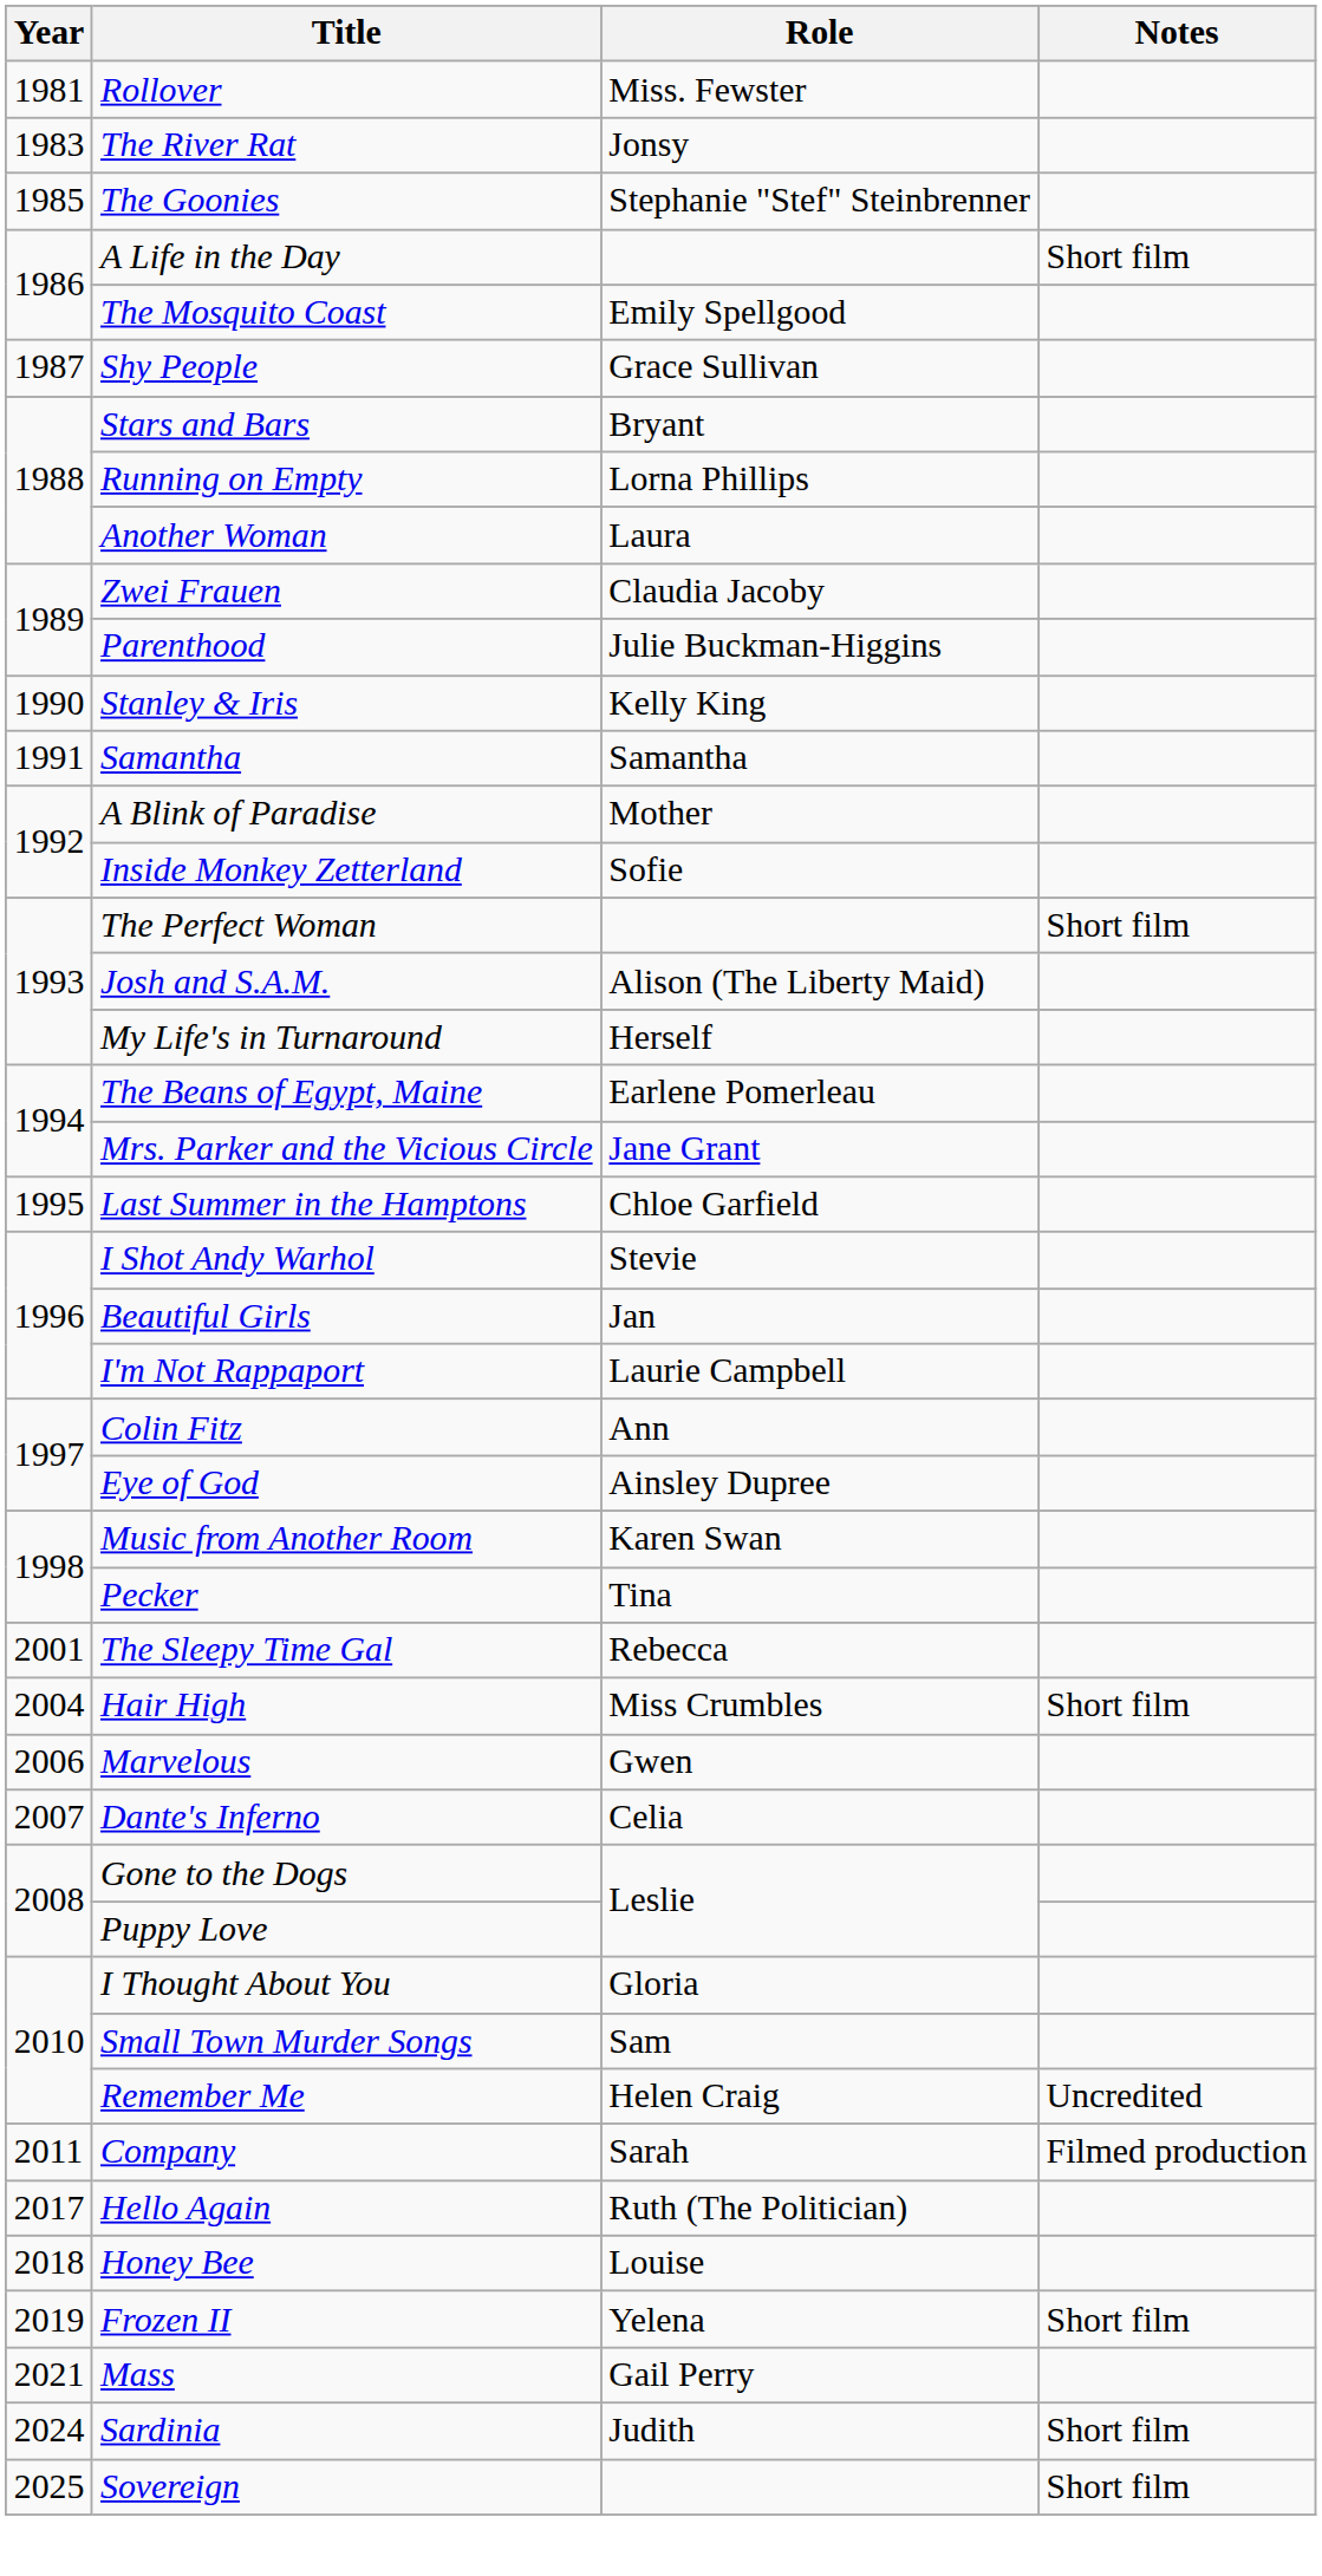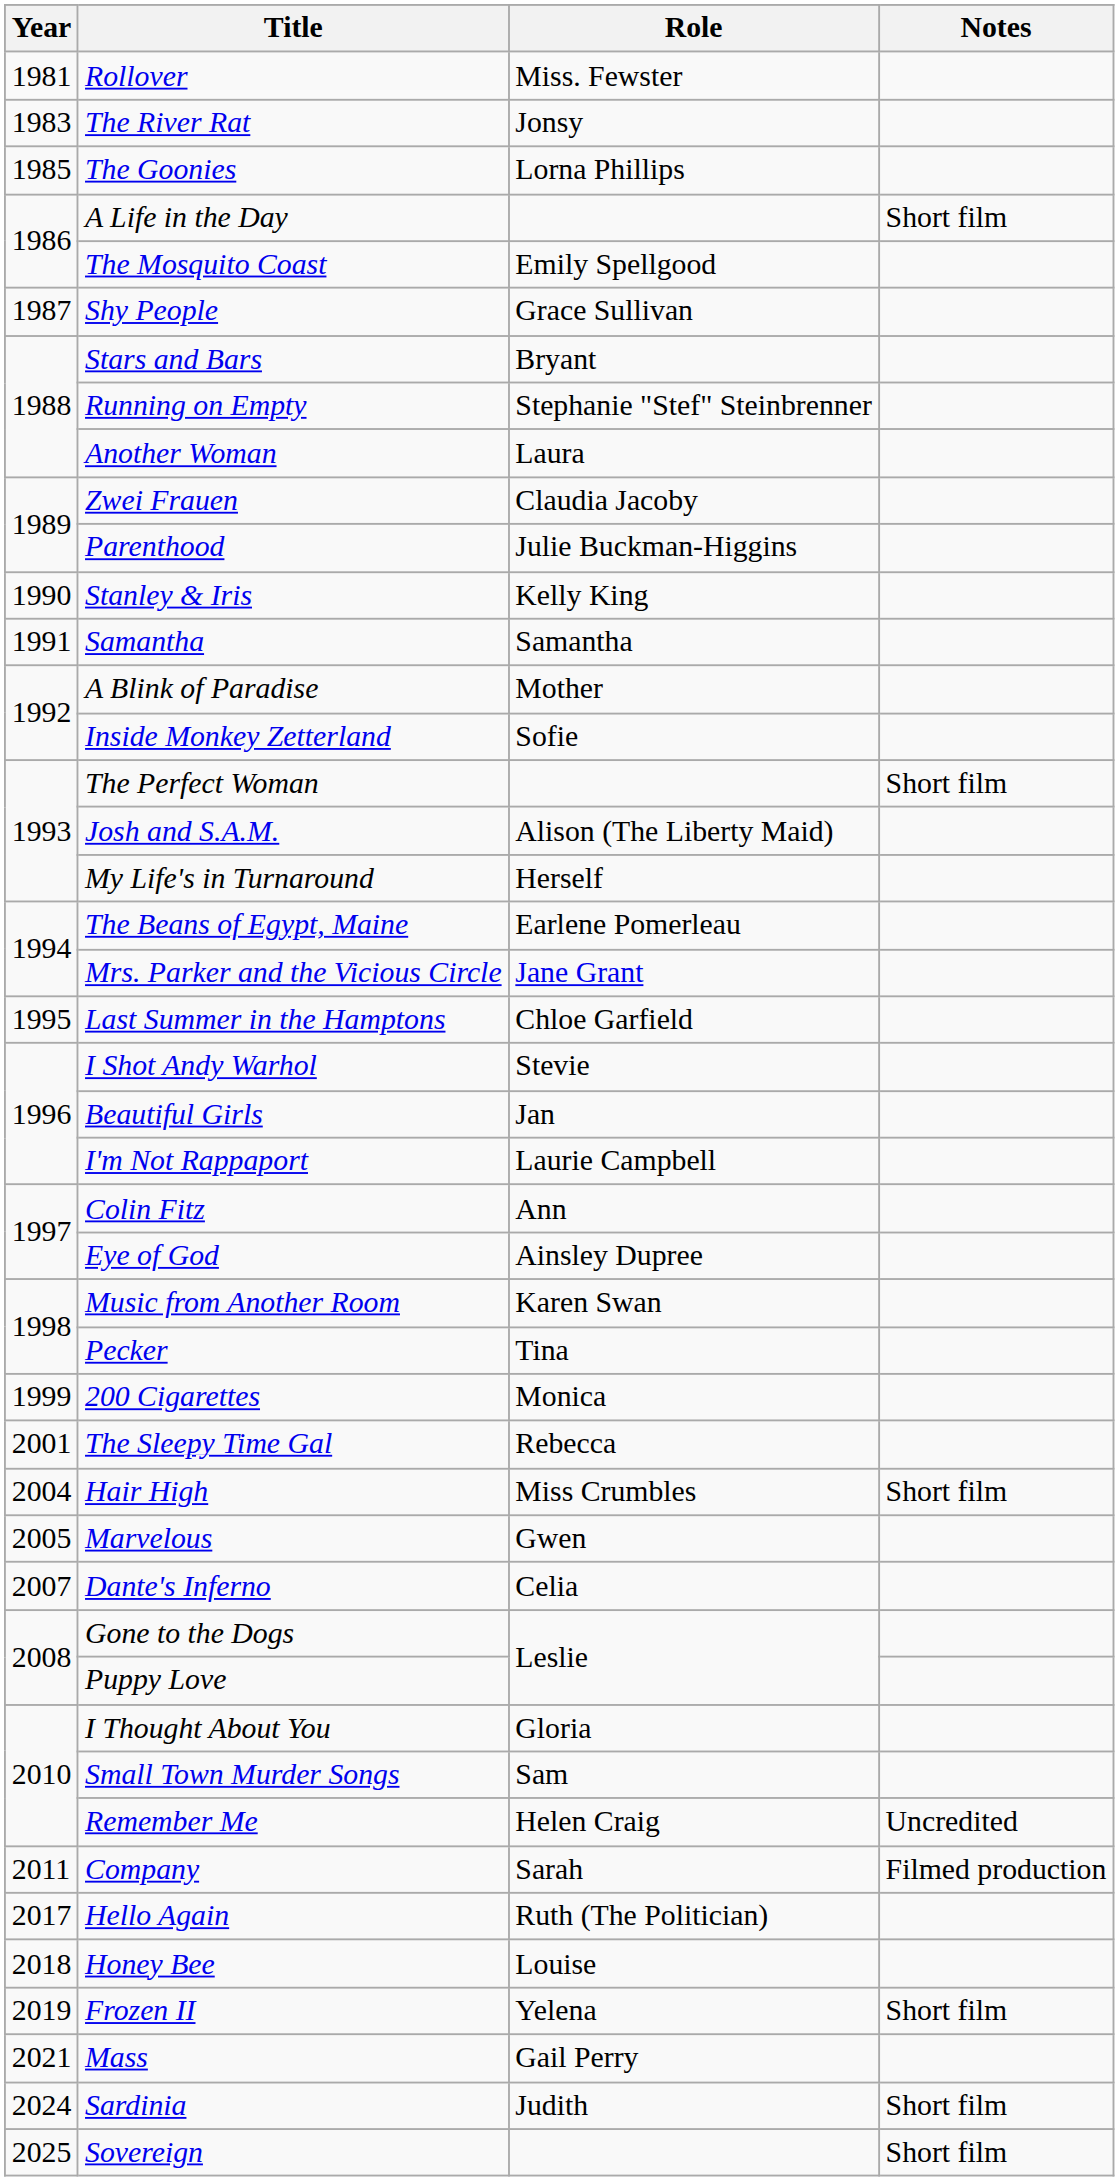The Goonies | Role: Stephanie "Stef" Steinbrenner -> Lorna Phillips
Running on Empty | Role: Lorna Phillips -> Stephanie "Stef" Steinbrenner
+ row: 1999 | 200 Cigarettes | Monica
Marvelous | Year: 2006 -> 2005
